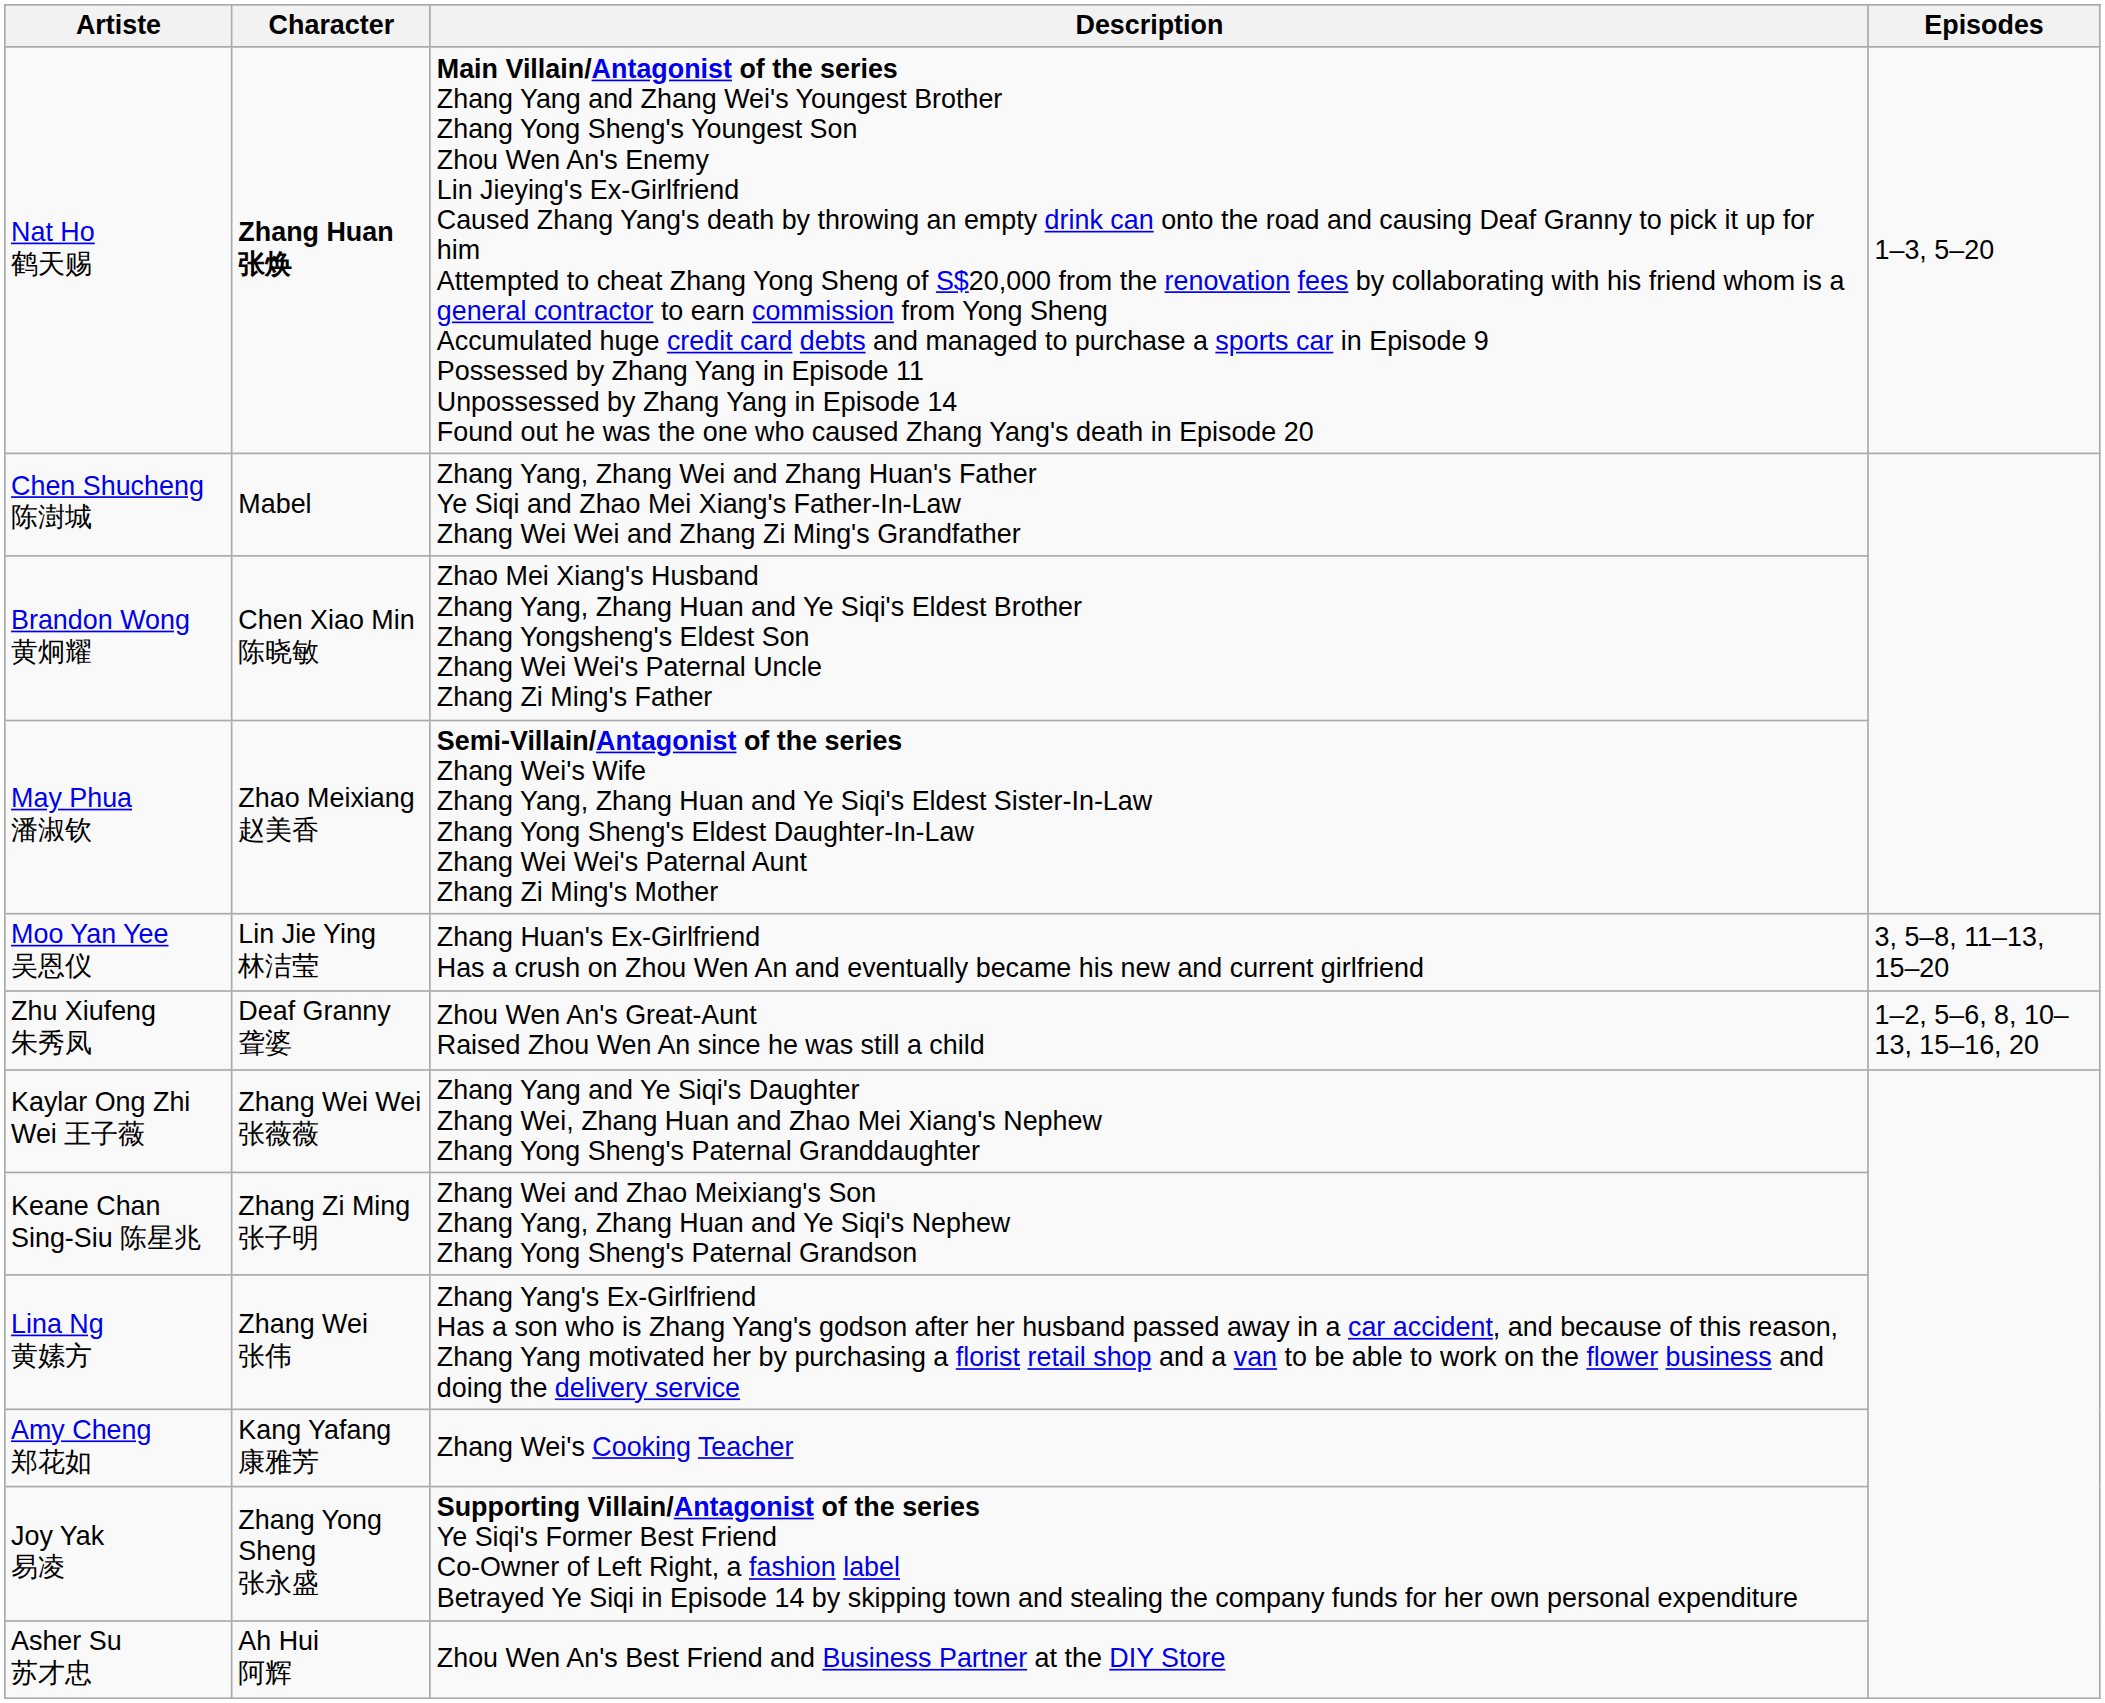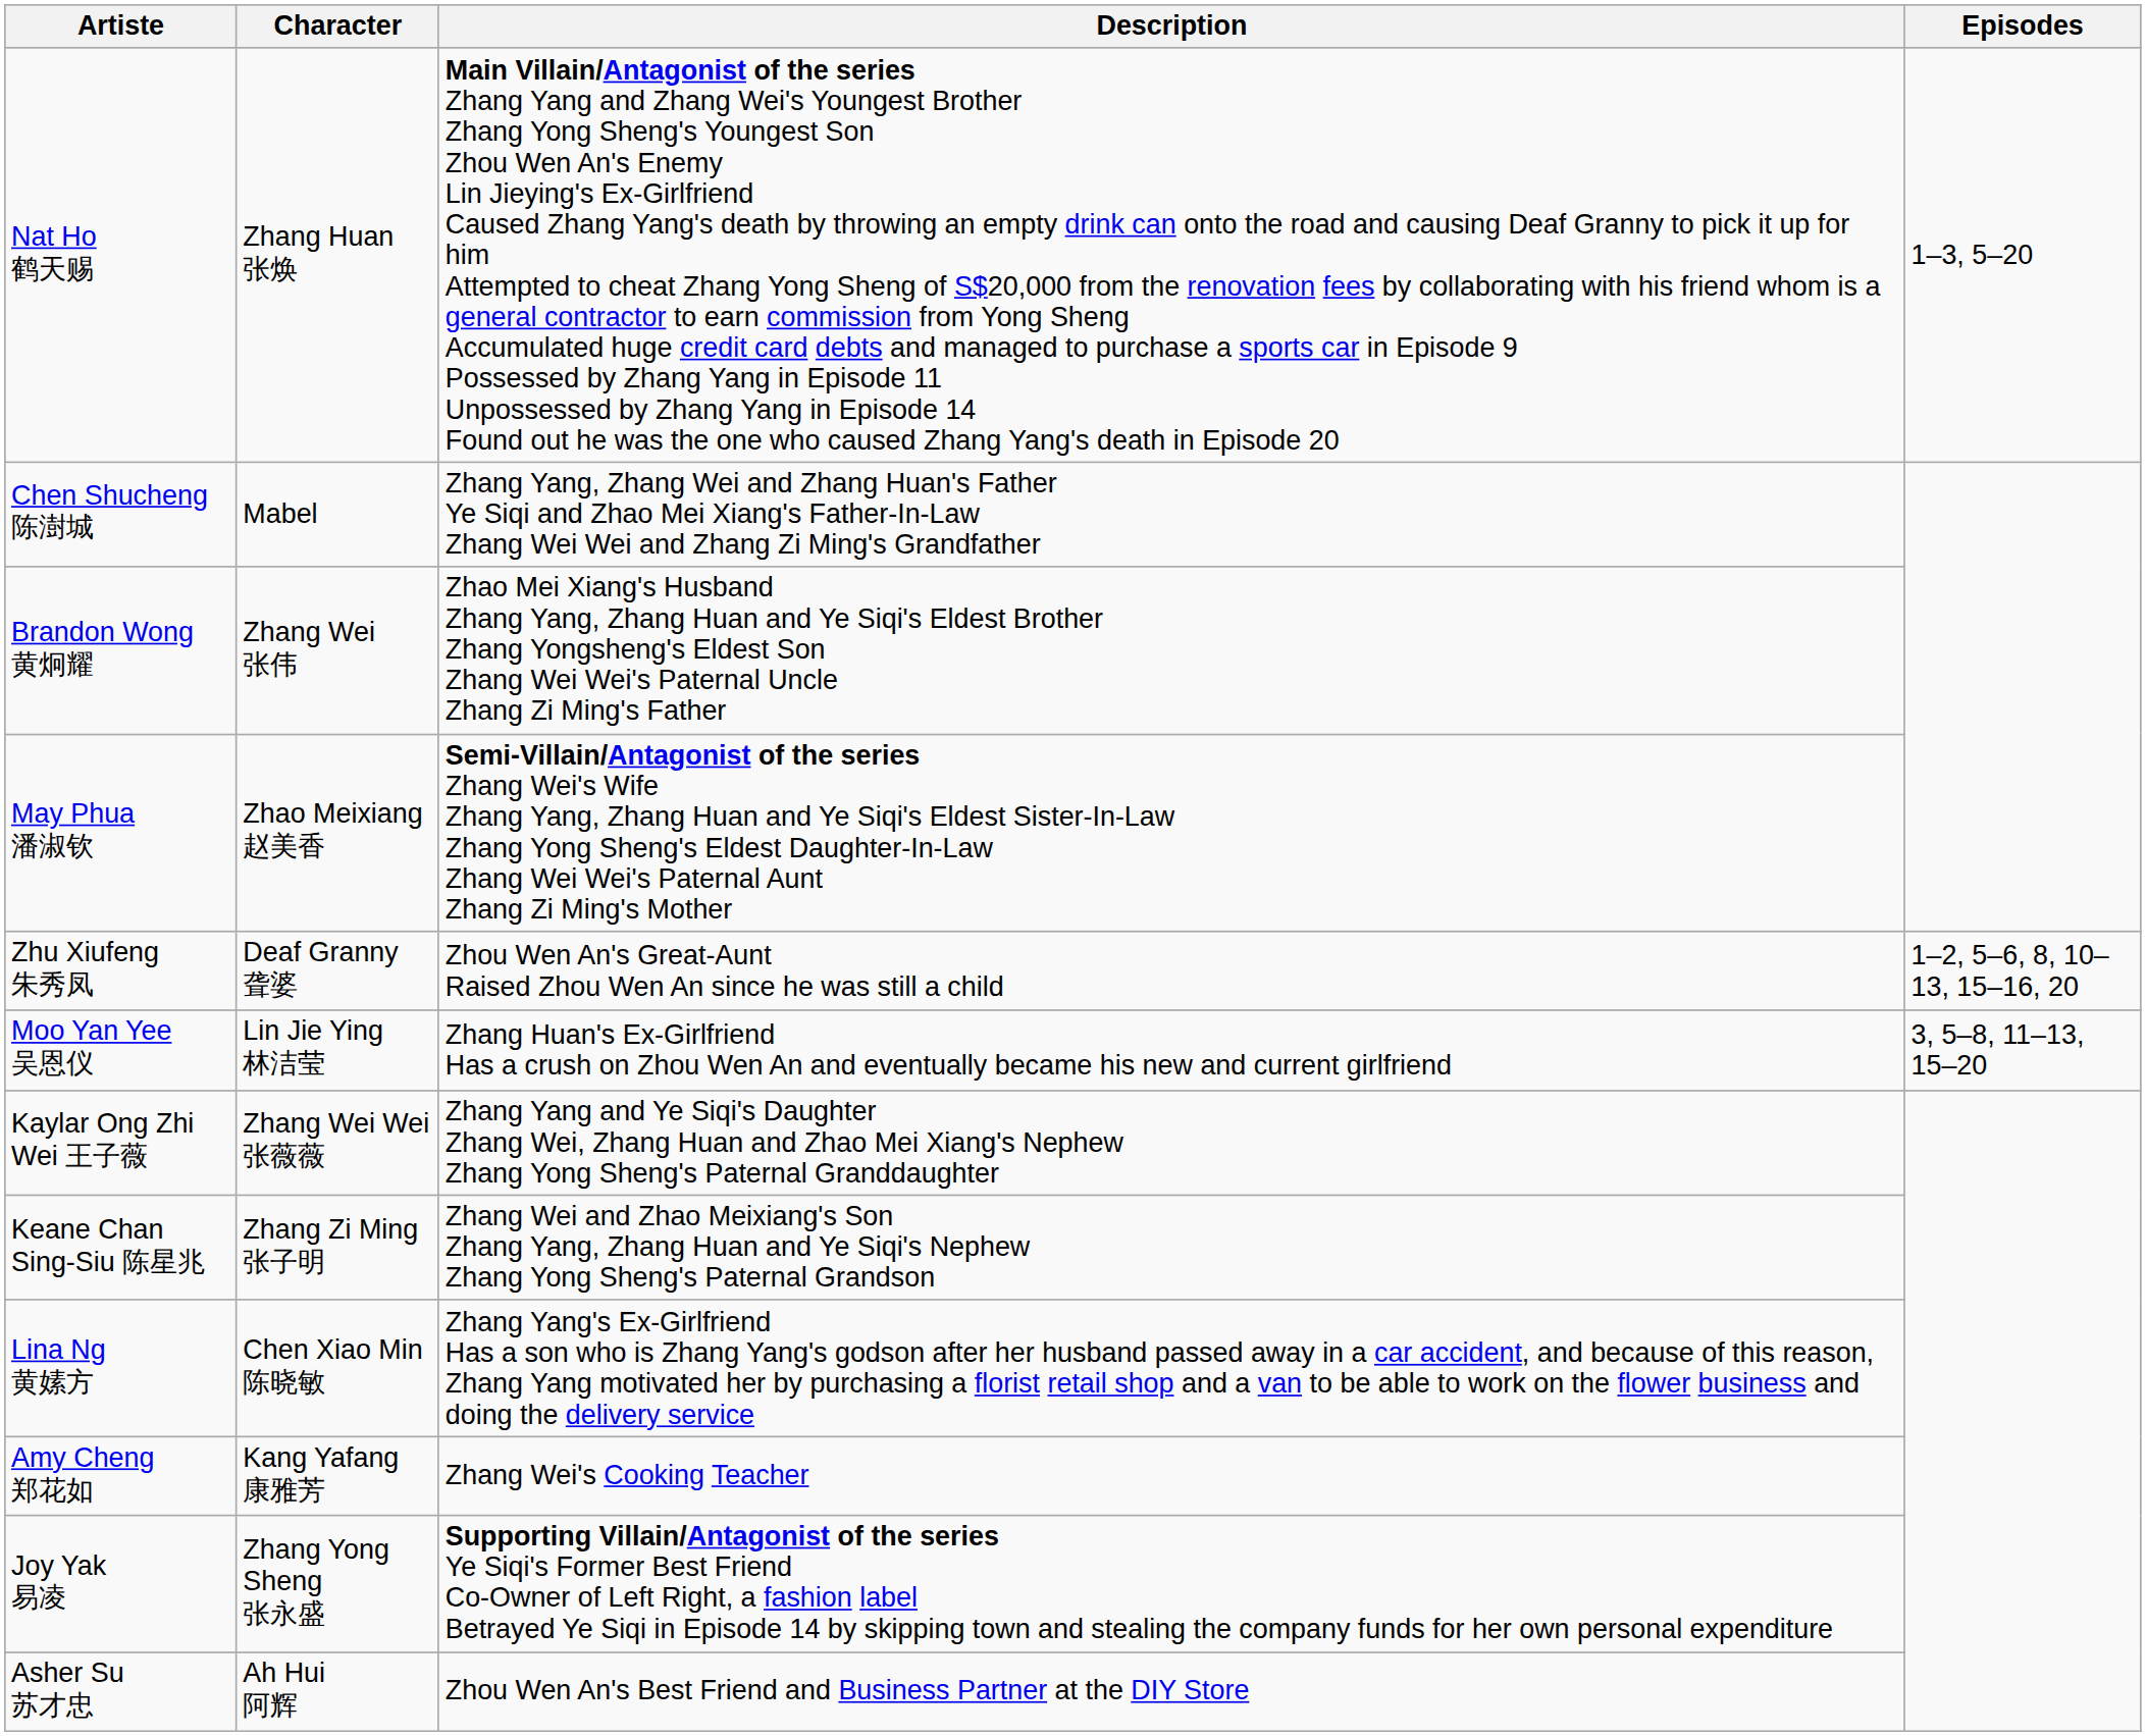Nat Ho 鹤天赐 | Character: bold -> normal
Brandon Wong 黄炯耀 | Character: Chen Xiao Min 陈晓敏 -> Zhang Wei 张伟
rows swapped: Moo Yan Yee 吴恩仪 <-> Zhu Xiufeng 朱秀凤
Lina Ng 黄嫊方 | Character: Zhang Wei 张伟 -> Chen Xiao Min 陈晓敏
